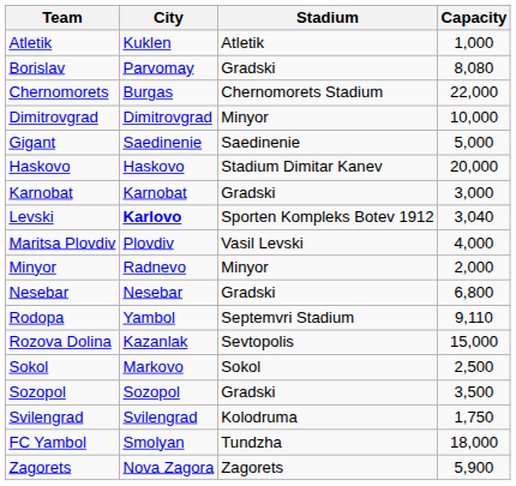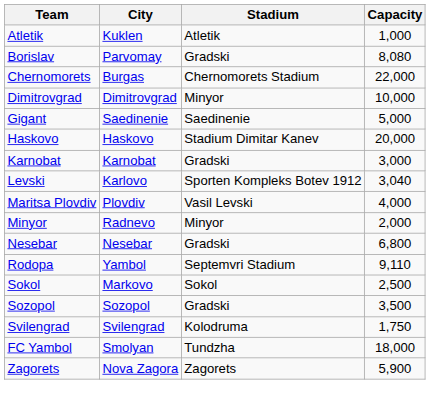Levski | City: bold -> normal
- row: Rozova Dolina | Kazanlak | Sevtopolis | 15,000
